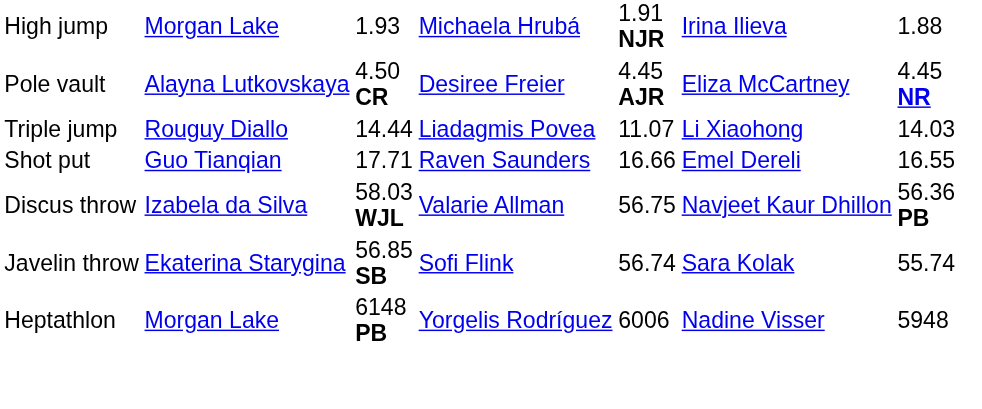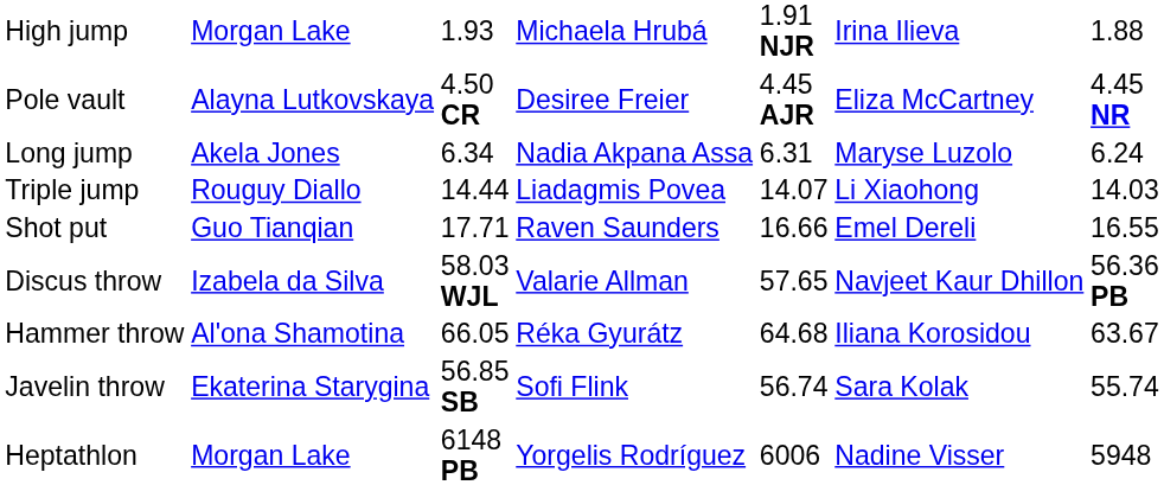+ row: Long jump | Akela Jones | 6.34 | Nadia Akpana Assa | 6.31 | Maryse Luzolo | 6.24
Triple jump | column 5: 11.07 -> 14.07
Discus throw | column 5: 56.75 -> 57.65
+ row: Hammer throw | Al'ona Shamotina | 66.05 | Réka Gyurátz | 64.68 | Iliana Korosidou | 63.67
